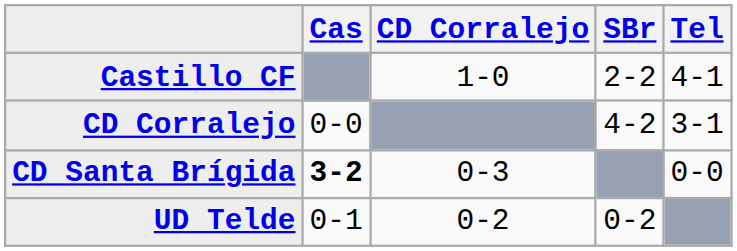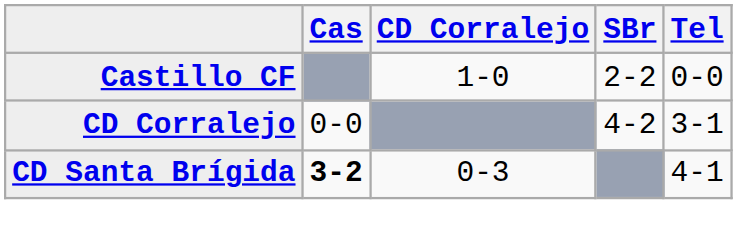Castillo CF | Tel: 4-1 -> 0-0
CD Santa Brígida | Tel: 0-0 -> 4-1
- row: UD Telde | 0-1 | 0-2 | 0-2
